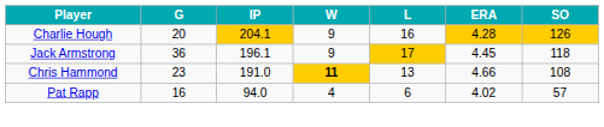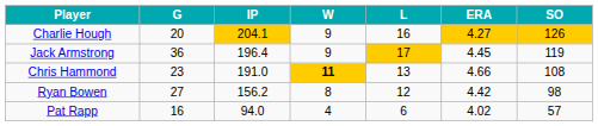Charlie Hough | ERA: 4.28 -> 4.27
Jack Armstrong | IP: 196.1 -> 196.4
Jack Armstrong | SO: 118 -> 119
+ row: Ryan Bowen | 27 | 156.2 | 8 | 12 | 4.42 | 98
